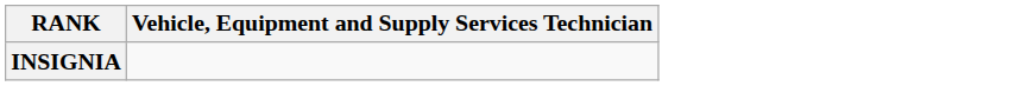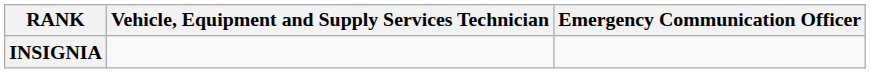+ column: Emergency Communication Officer
